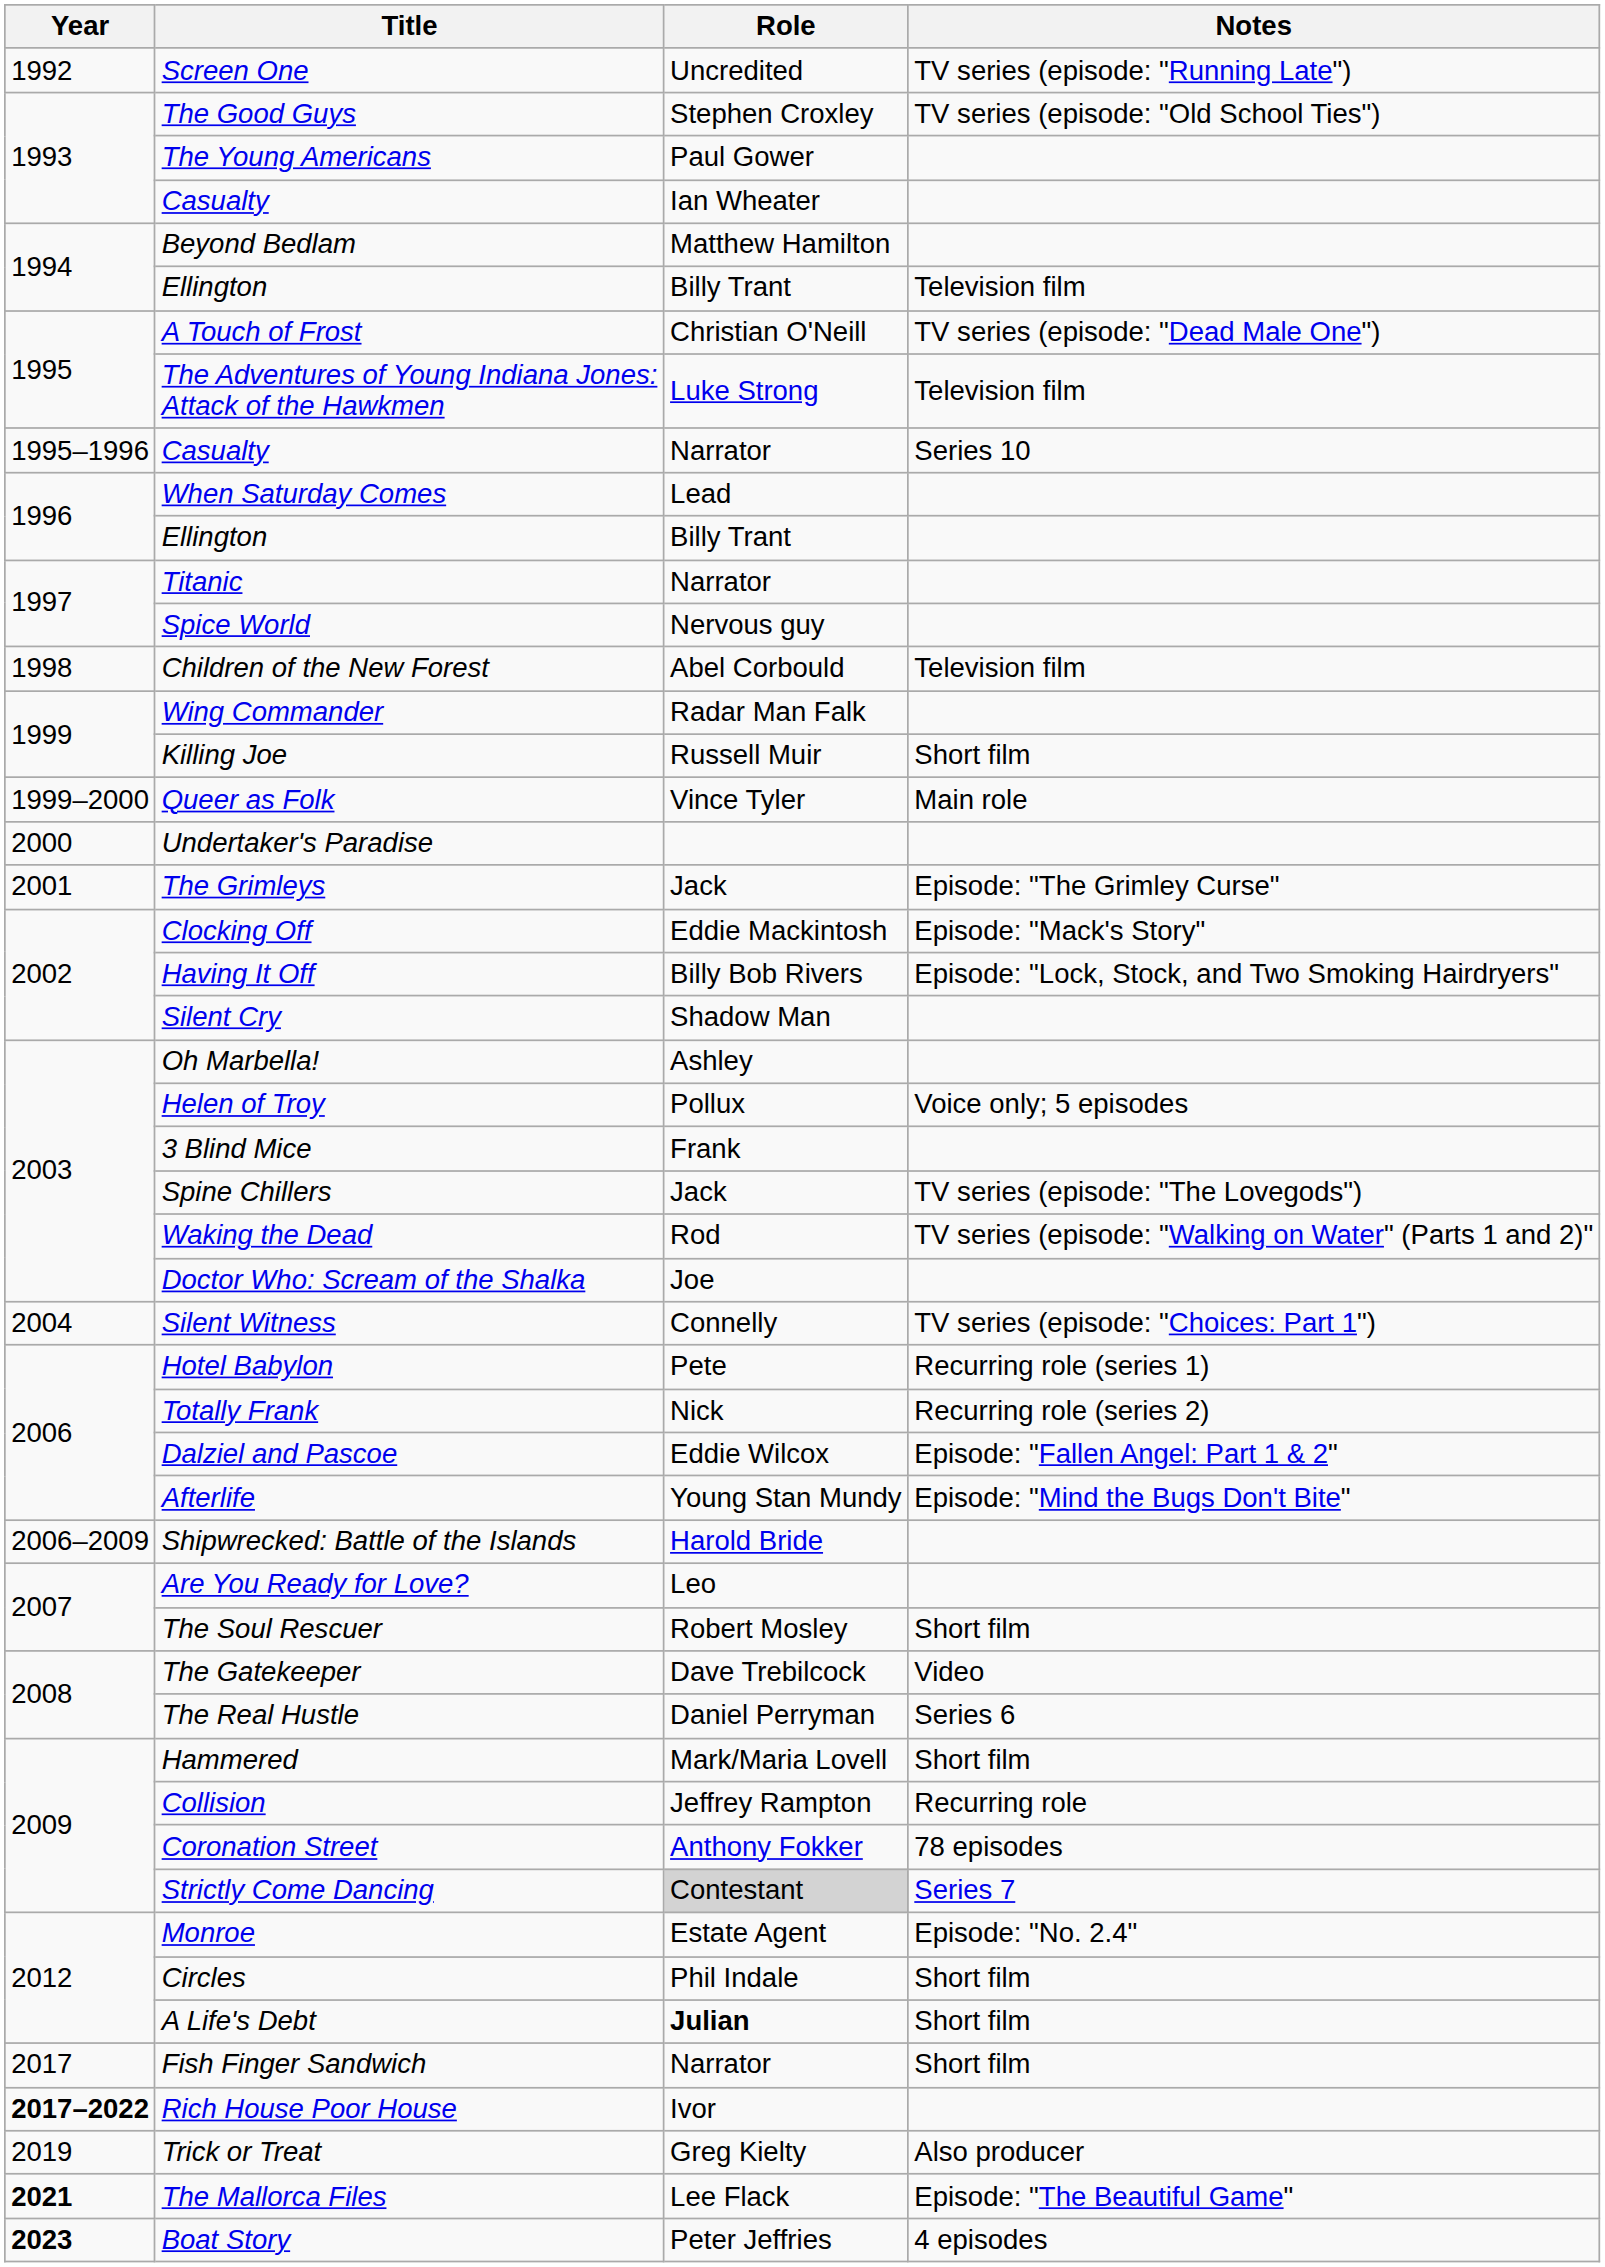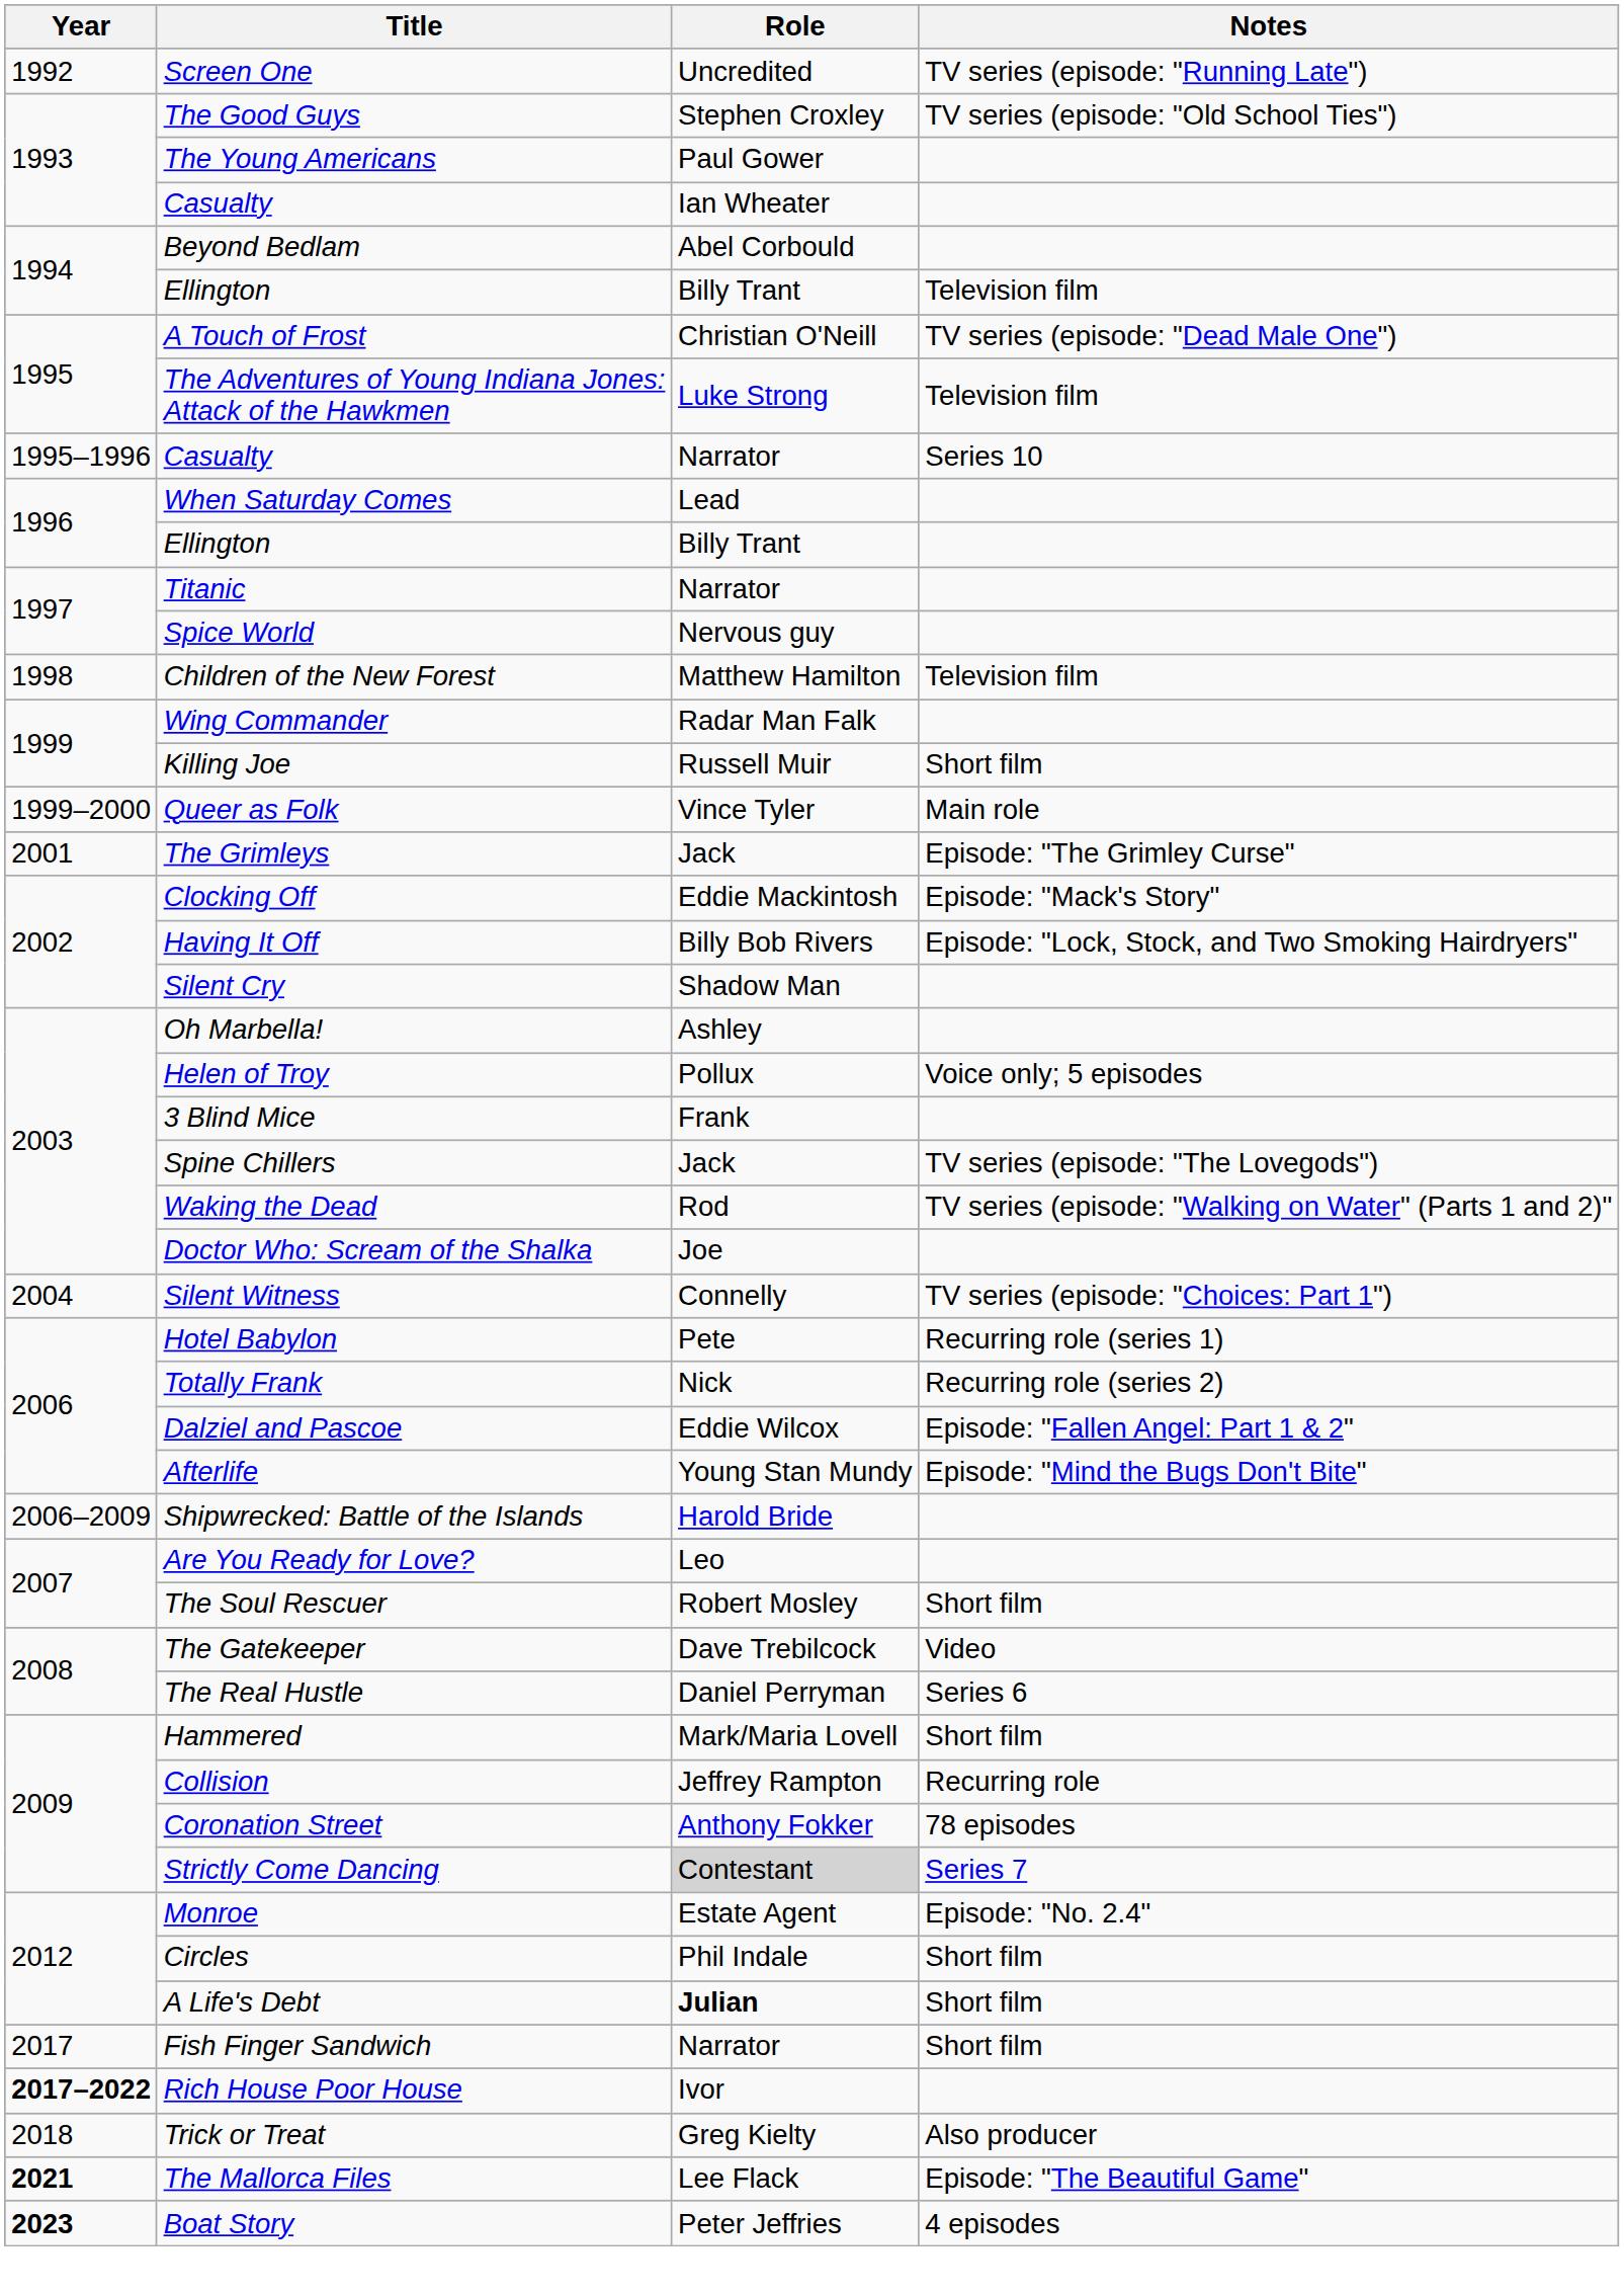Beyond Bedlam | Role: Matthew Hamilton -> Abel Corbould
Children of the New Forest | Role: Abel Corbould -> Matthew Hamilton
- row: 2000 | Undertaker's Paradise
Trick or Treat | Year: 2019 -> 2018
